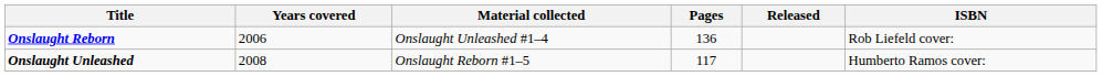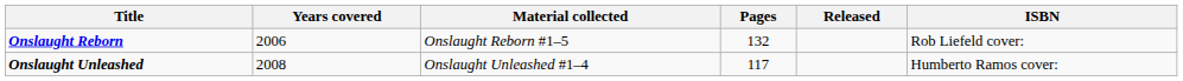Onslaught Reborn | Material collected: Onslaught Unleashed #1–4 -> Onslaught Reborn #1–5
Onslaught Reborn | Pages: 136 -> 132
Onslaught Unleashed | Material collected: Onslaught Reborn #1–5 -> Onslaught Unleashed #1–4
